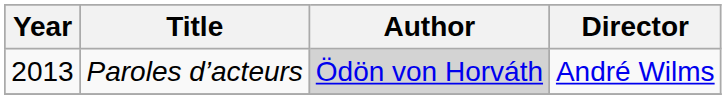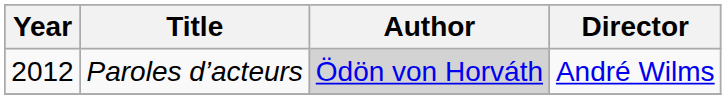Paroles d’acteurs | Year: 2013 -> 2012
